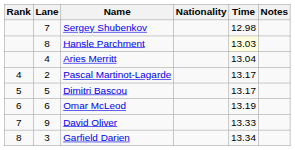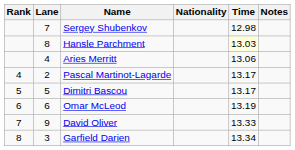Aries Merritt | Time: 13.04 -> 13.06
